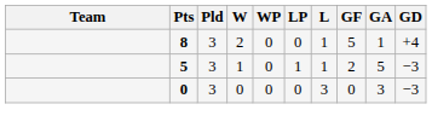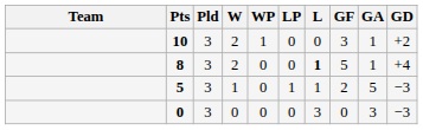+ row: 10 | 3 | 2 | 1 | 0 | 0 | 3 | 1 | +2
8 | L: normal -> bold
